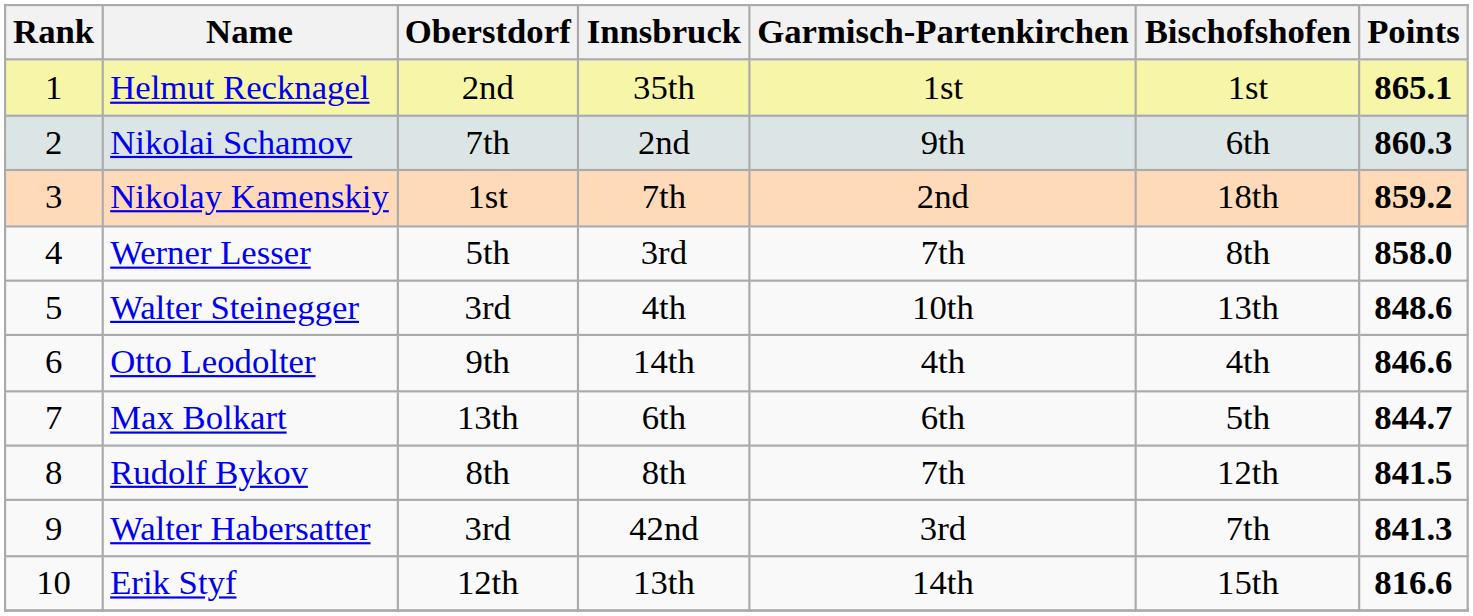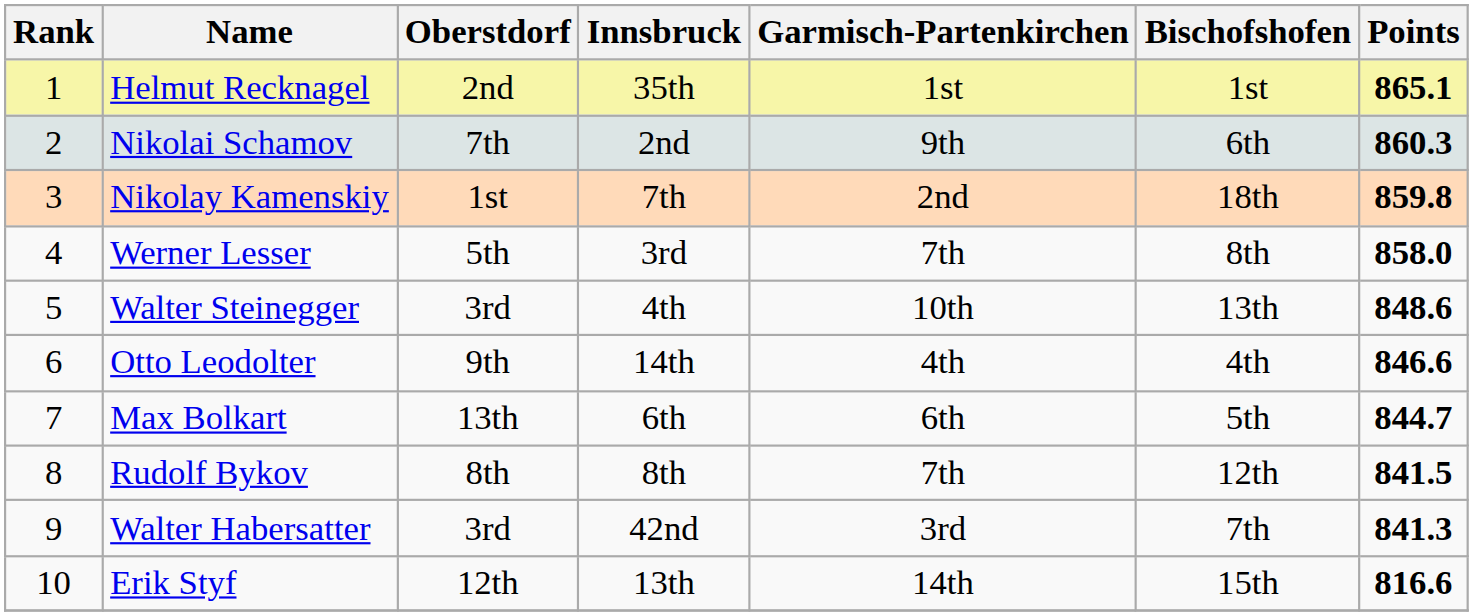Nikolay Kamenskiy | Points: 859.2 -> 859.8
